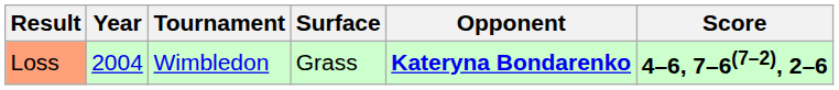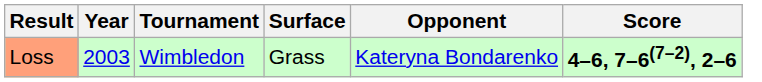Loss | Year: 2004 -> 2003
Loss | Opponent: bold -> normal
